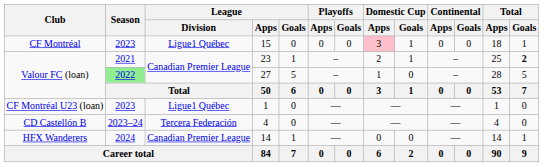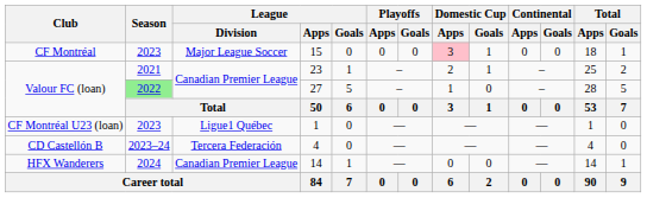15 | League / Division: Ligue1 Québec -> Major League Soccer
23 | Total / Goals: bold -> normal
